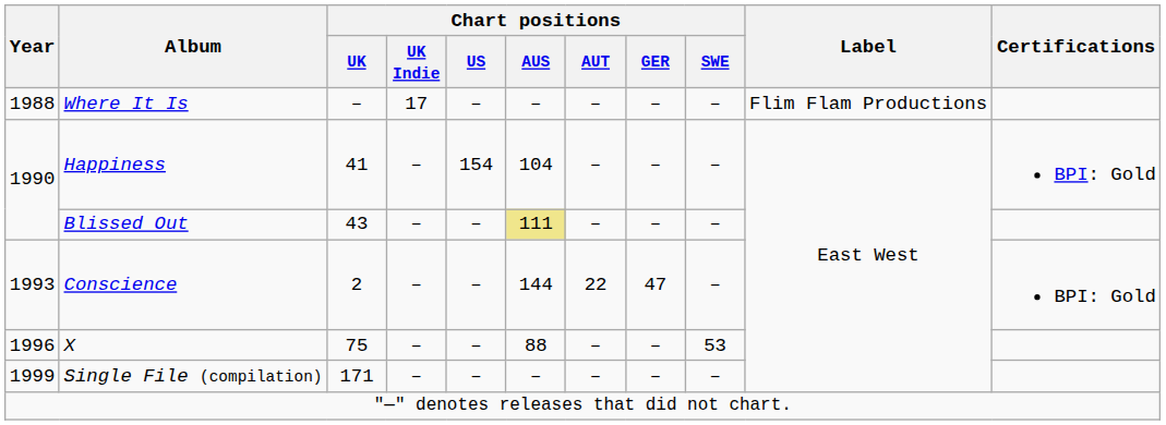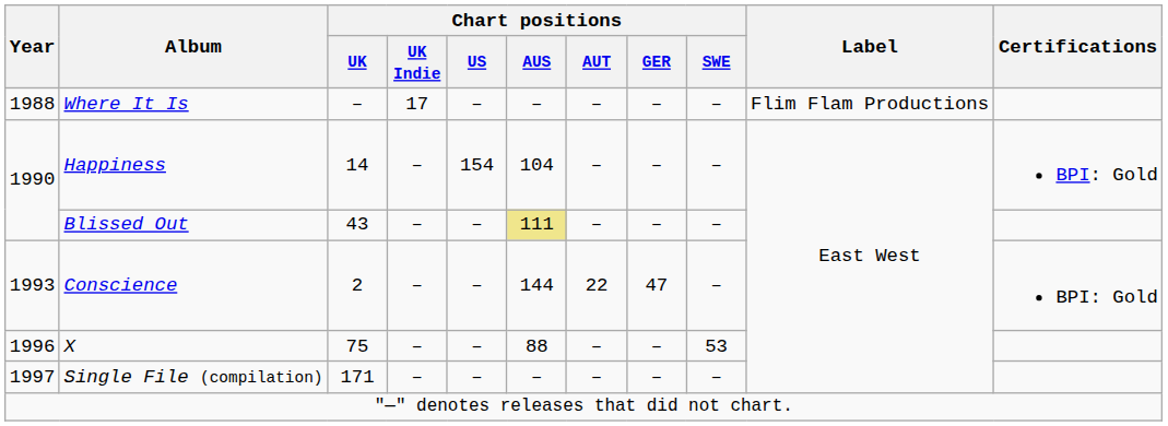Happiness | Chart positions / UK: 41 -> 14
Single File (compilation) | Year: 1999 -> 1997
